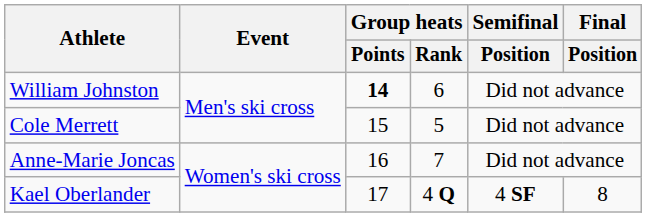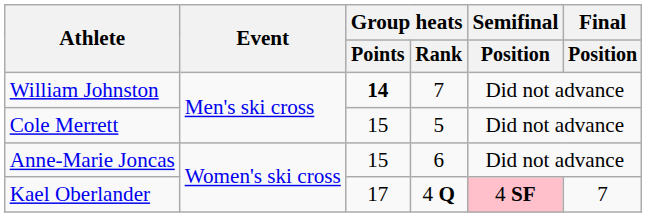William Johnston | Group heats / Rank: 6 -> 7
Anne-Marie Joncas | Group heats / Points: 16 -> 15
Anne-Marie Joncas | Group heats / Rank: 7 -> 6
Kael Oberlander | Semifinal / Position: no background -> pink background
Kael Oberlander | Final / Position: 8 -> 7
